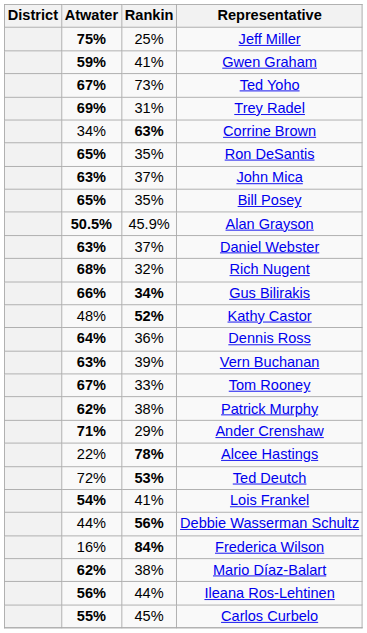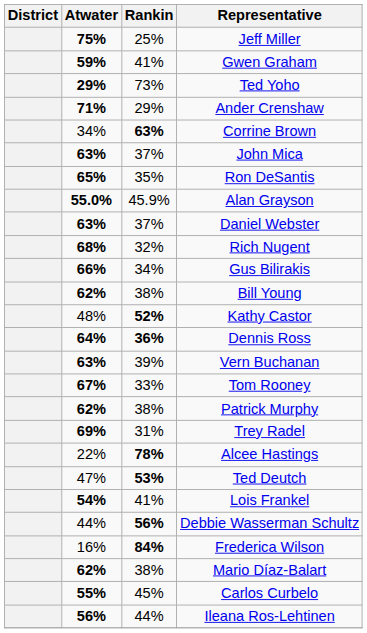Ted Yoho | Atwater: 67% -> 29%
rows swapped: Ander Crenshaw <-> Trey Radel
rows swapped: Ron DeSantis <-> John Mica
- row: 65% | 35% | Bill Posey
Alan Grayson | Atwater: 50.5% -> 55.0%
Gus Bilirakis | Rankin: bold -> normal
+ row: 62% | 38% | Bill Young
Dennis Ross | Rankin: normal -> bold
Ted Deutch | Atwater: 72% -> 47%
rows swapped: Carlos Curbelo <-> Ileana Ros-Lehtinen
